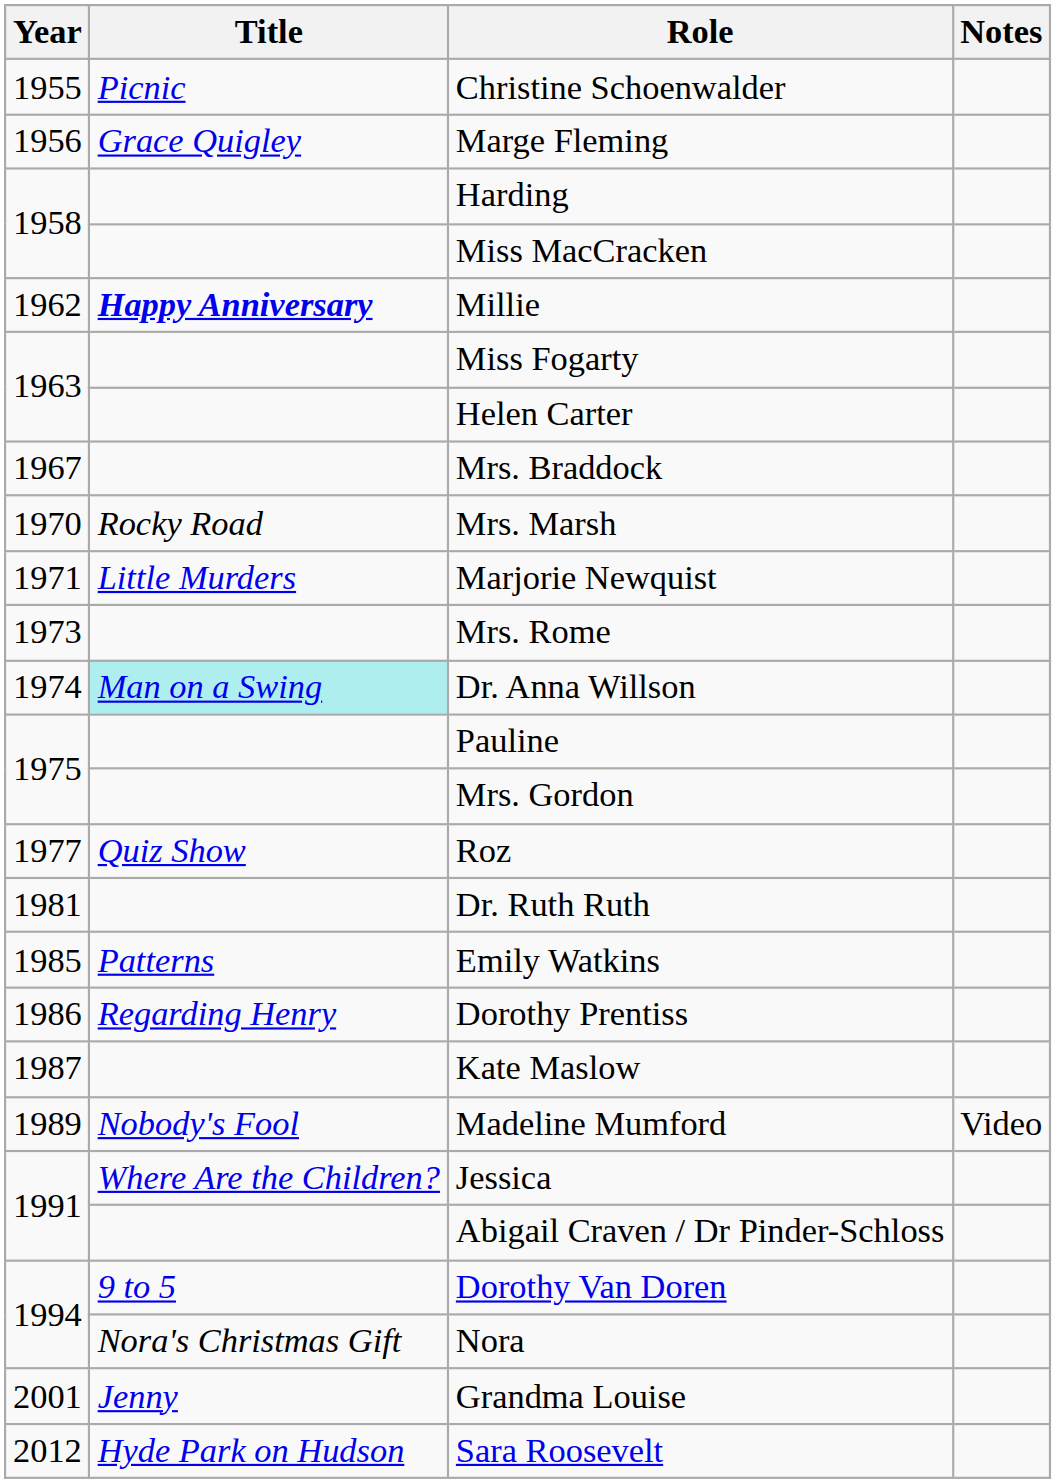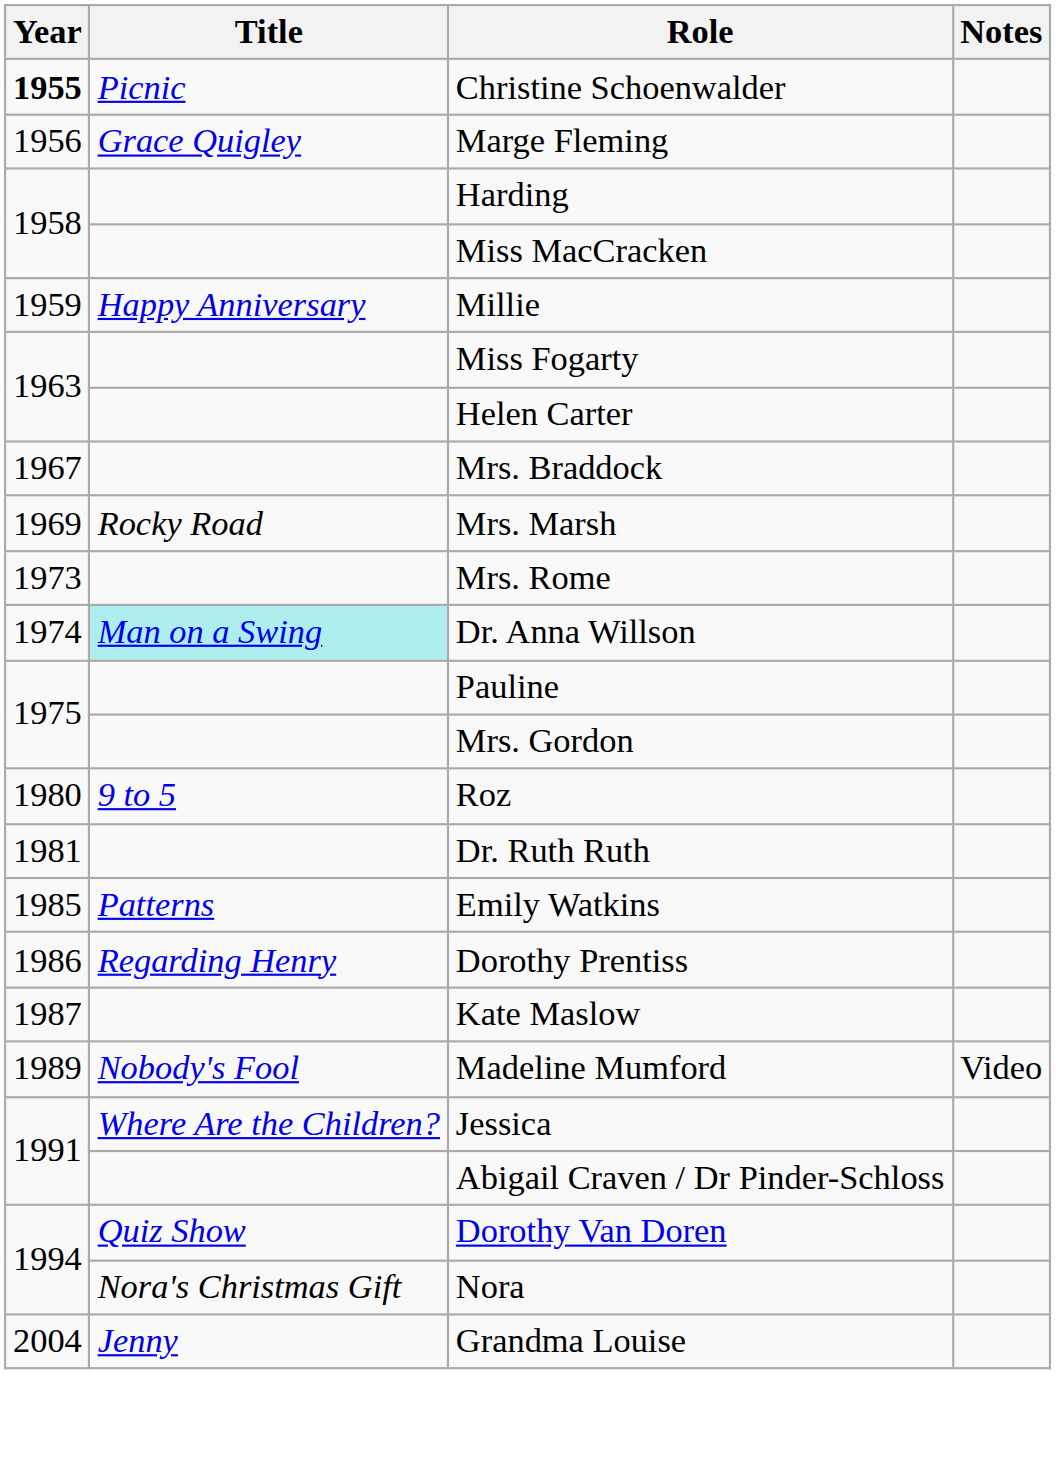Christine Schoenwalder | Year: normal -> bold
Millie | Year: 1962 -> 1959
Millie | Title: bold -> normal
Mrs. Marsh | Year: 1970 -> 1969
- row: 1971 | Little Murders | Marjorie Newquist
Roz | Year: 1977 -> 1980
Roz | Title: Quiz Show -> 9 to 5
Dorothy Van Doren | Title: 9 to 5 -> Quiz Show
Grandma Louise | Year: 2001 -> 2004
- row: 2012 | Hyde Park on Hudson | Sara Roosevelt
